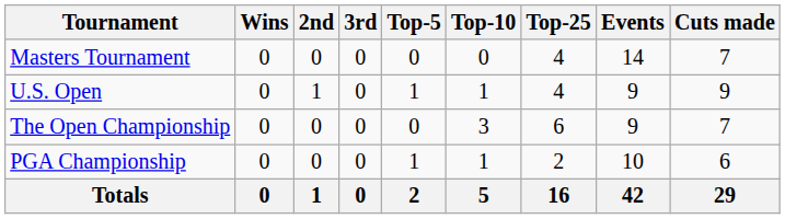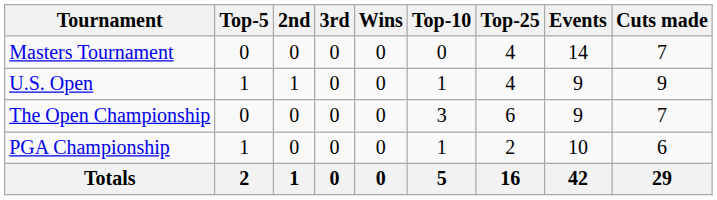columns swapped: Wins <-> Top-5
